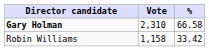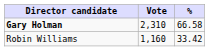Robin Williams | Vote: 1,158 -> 1,160
